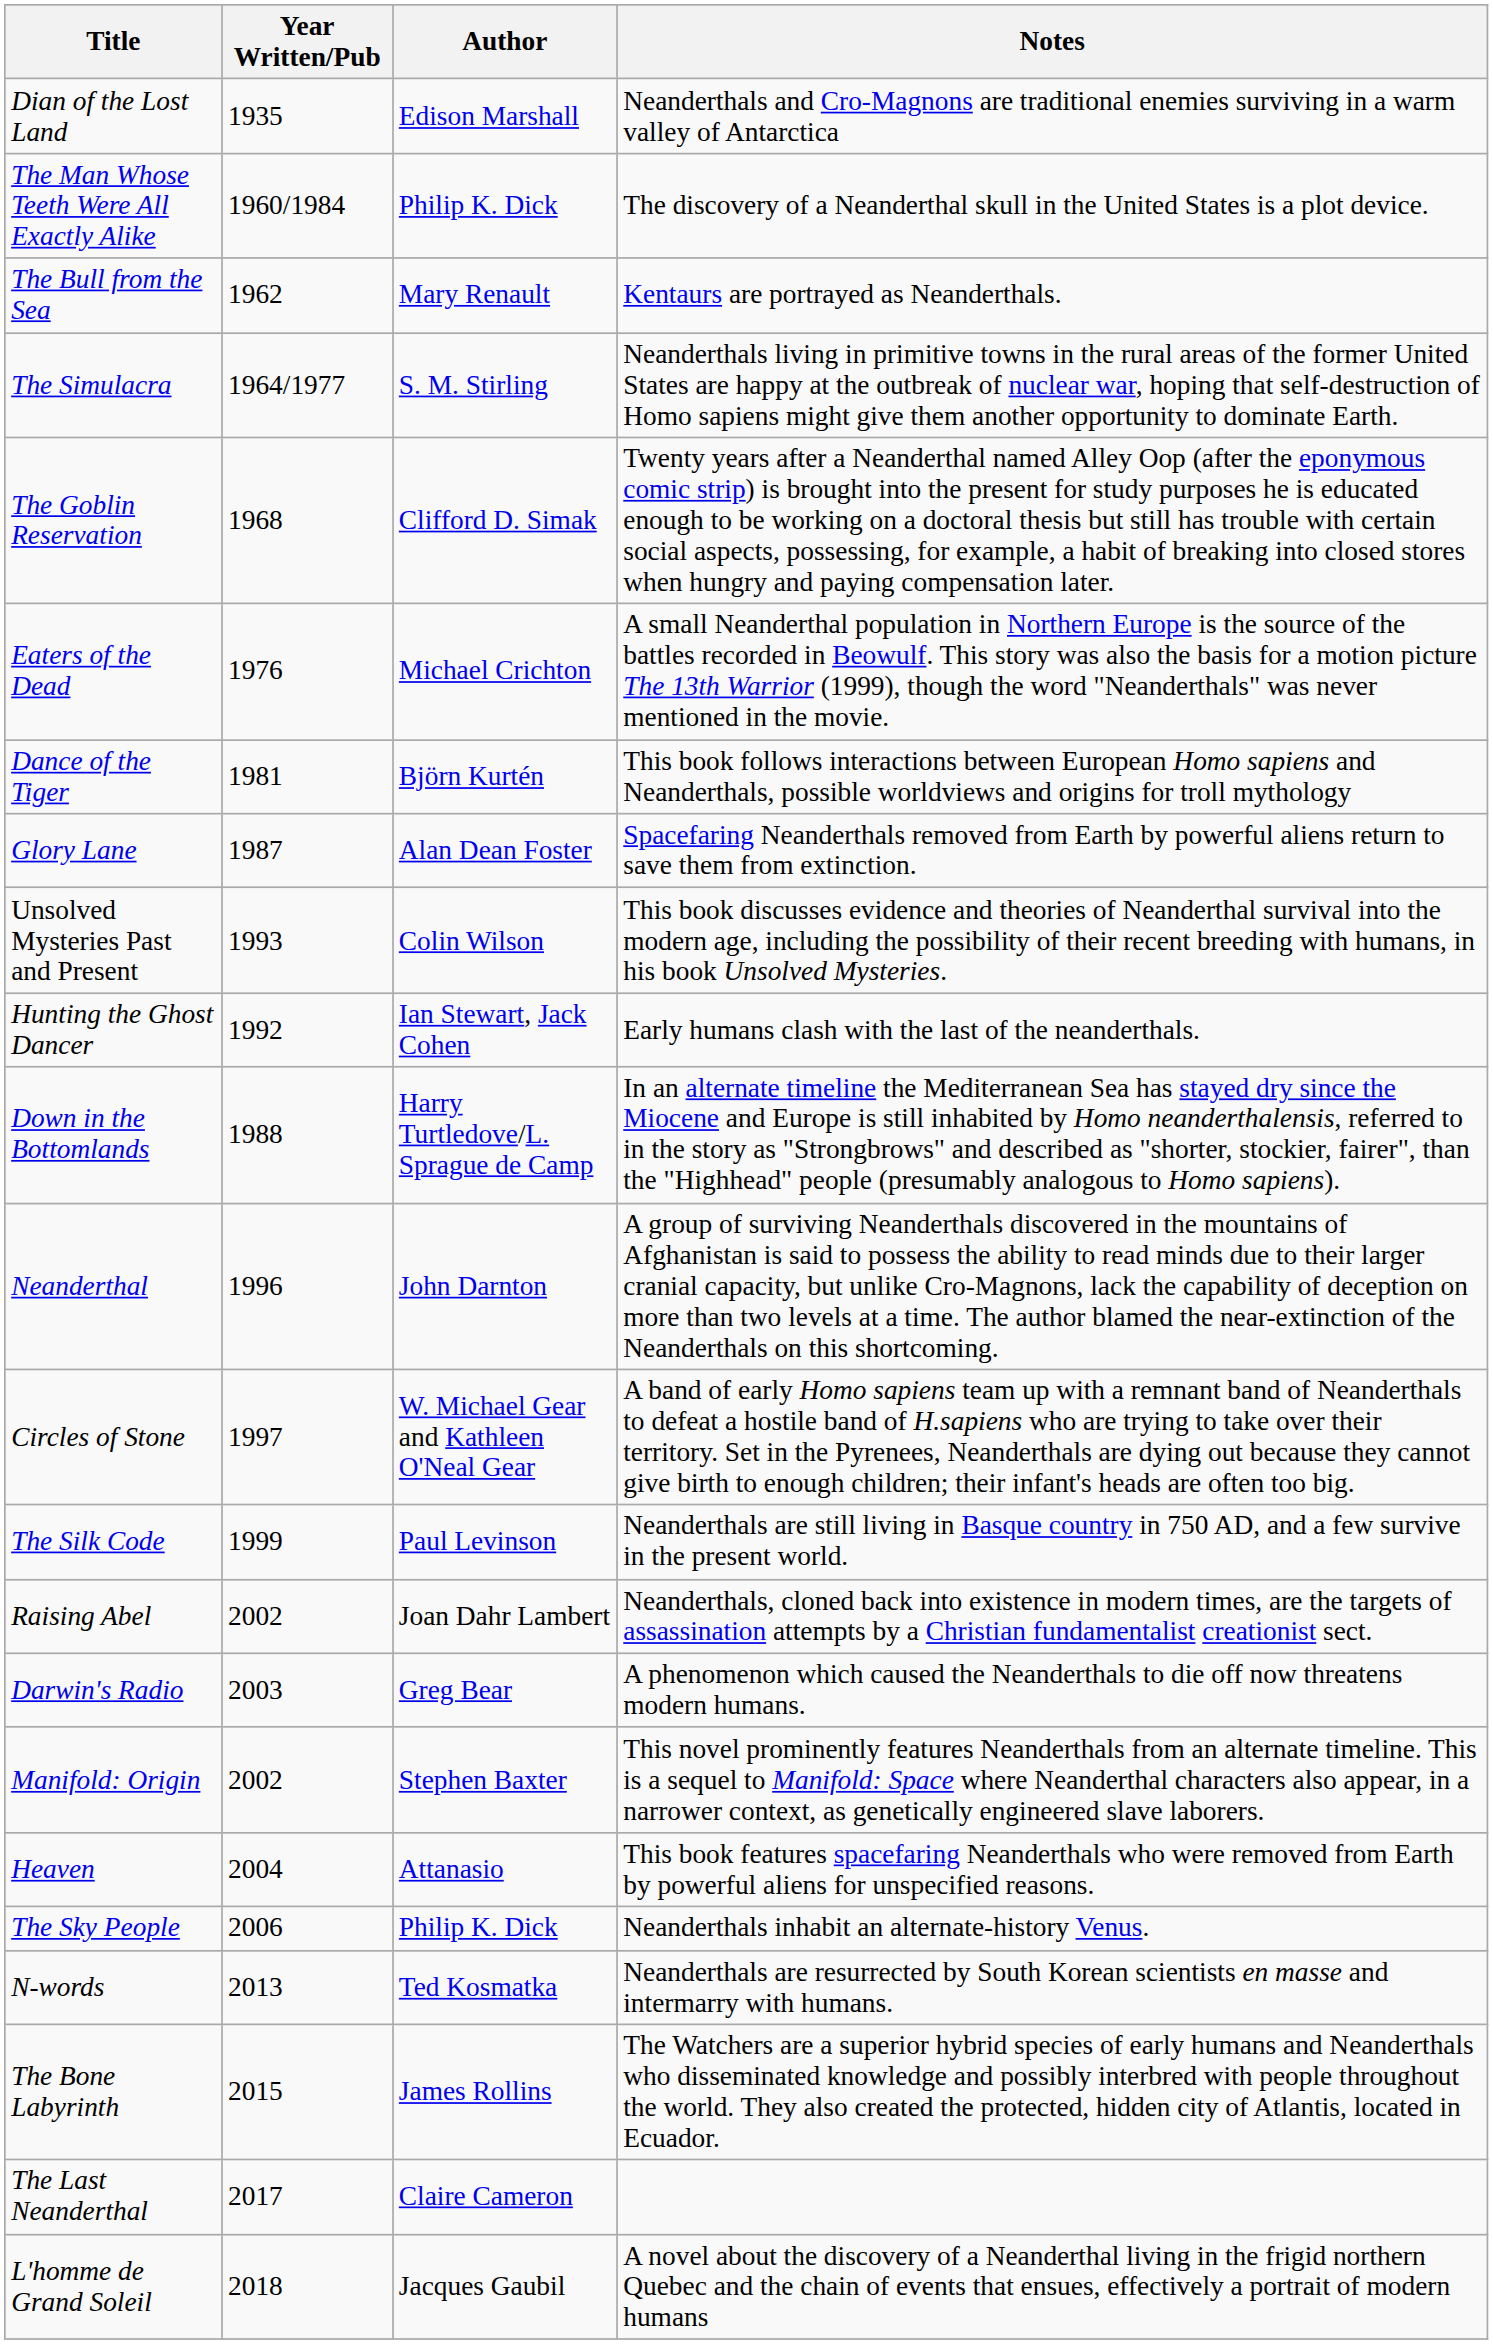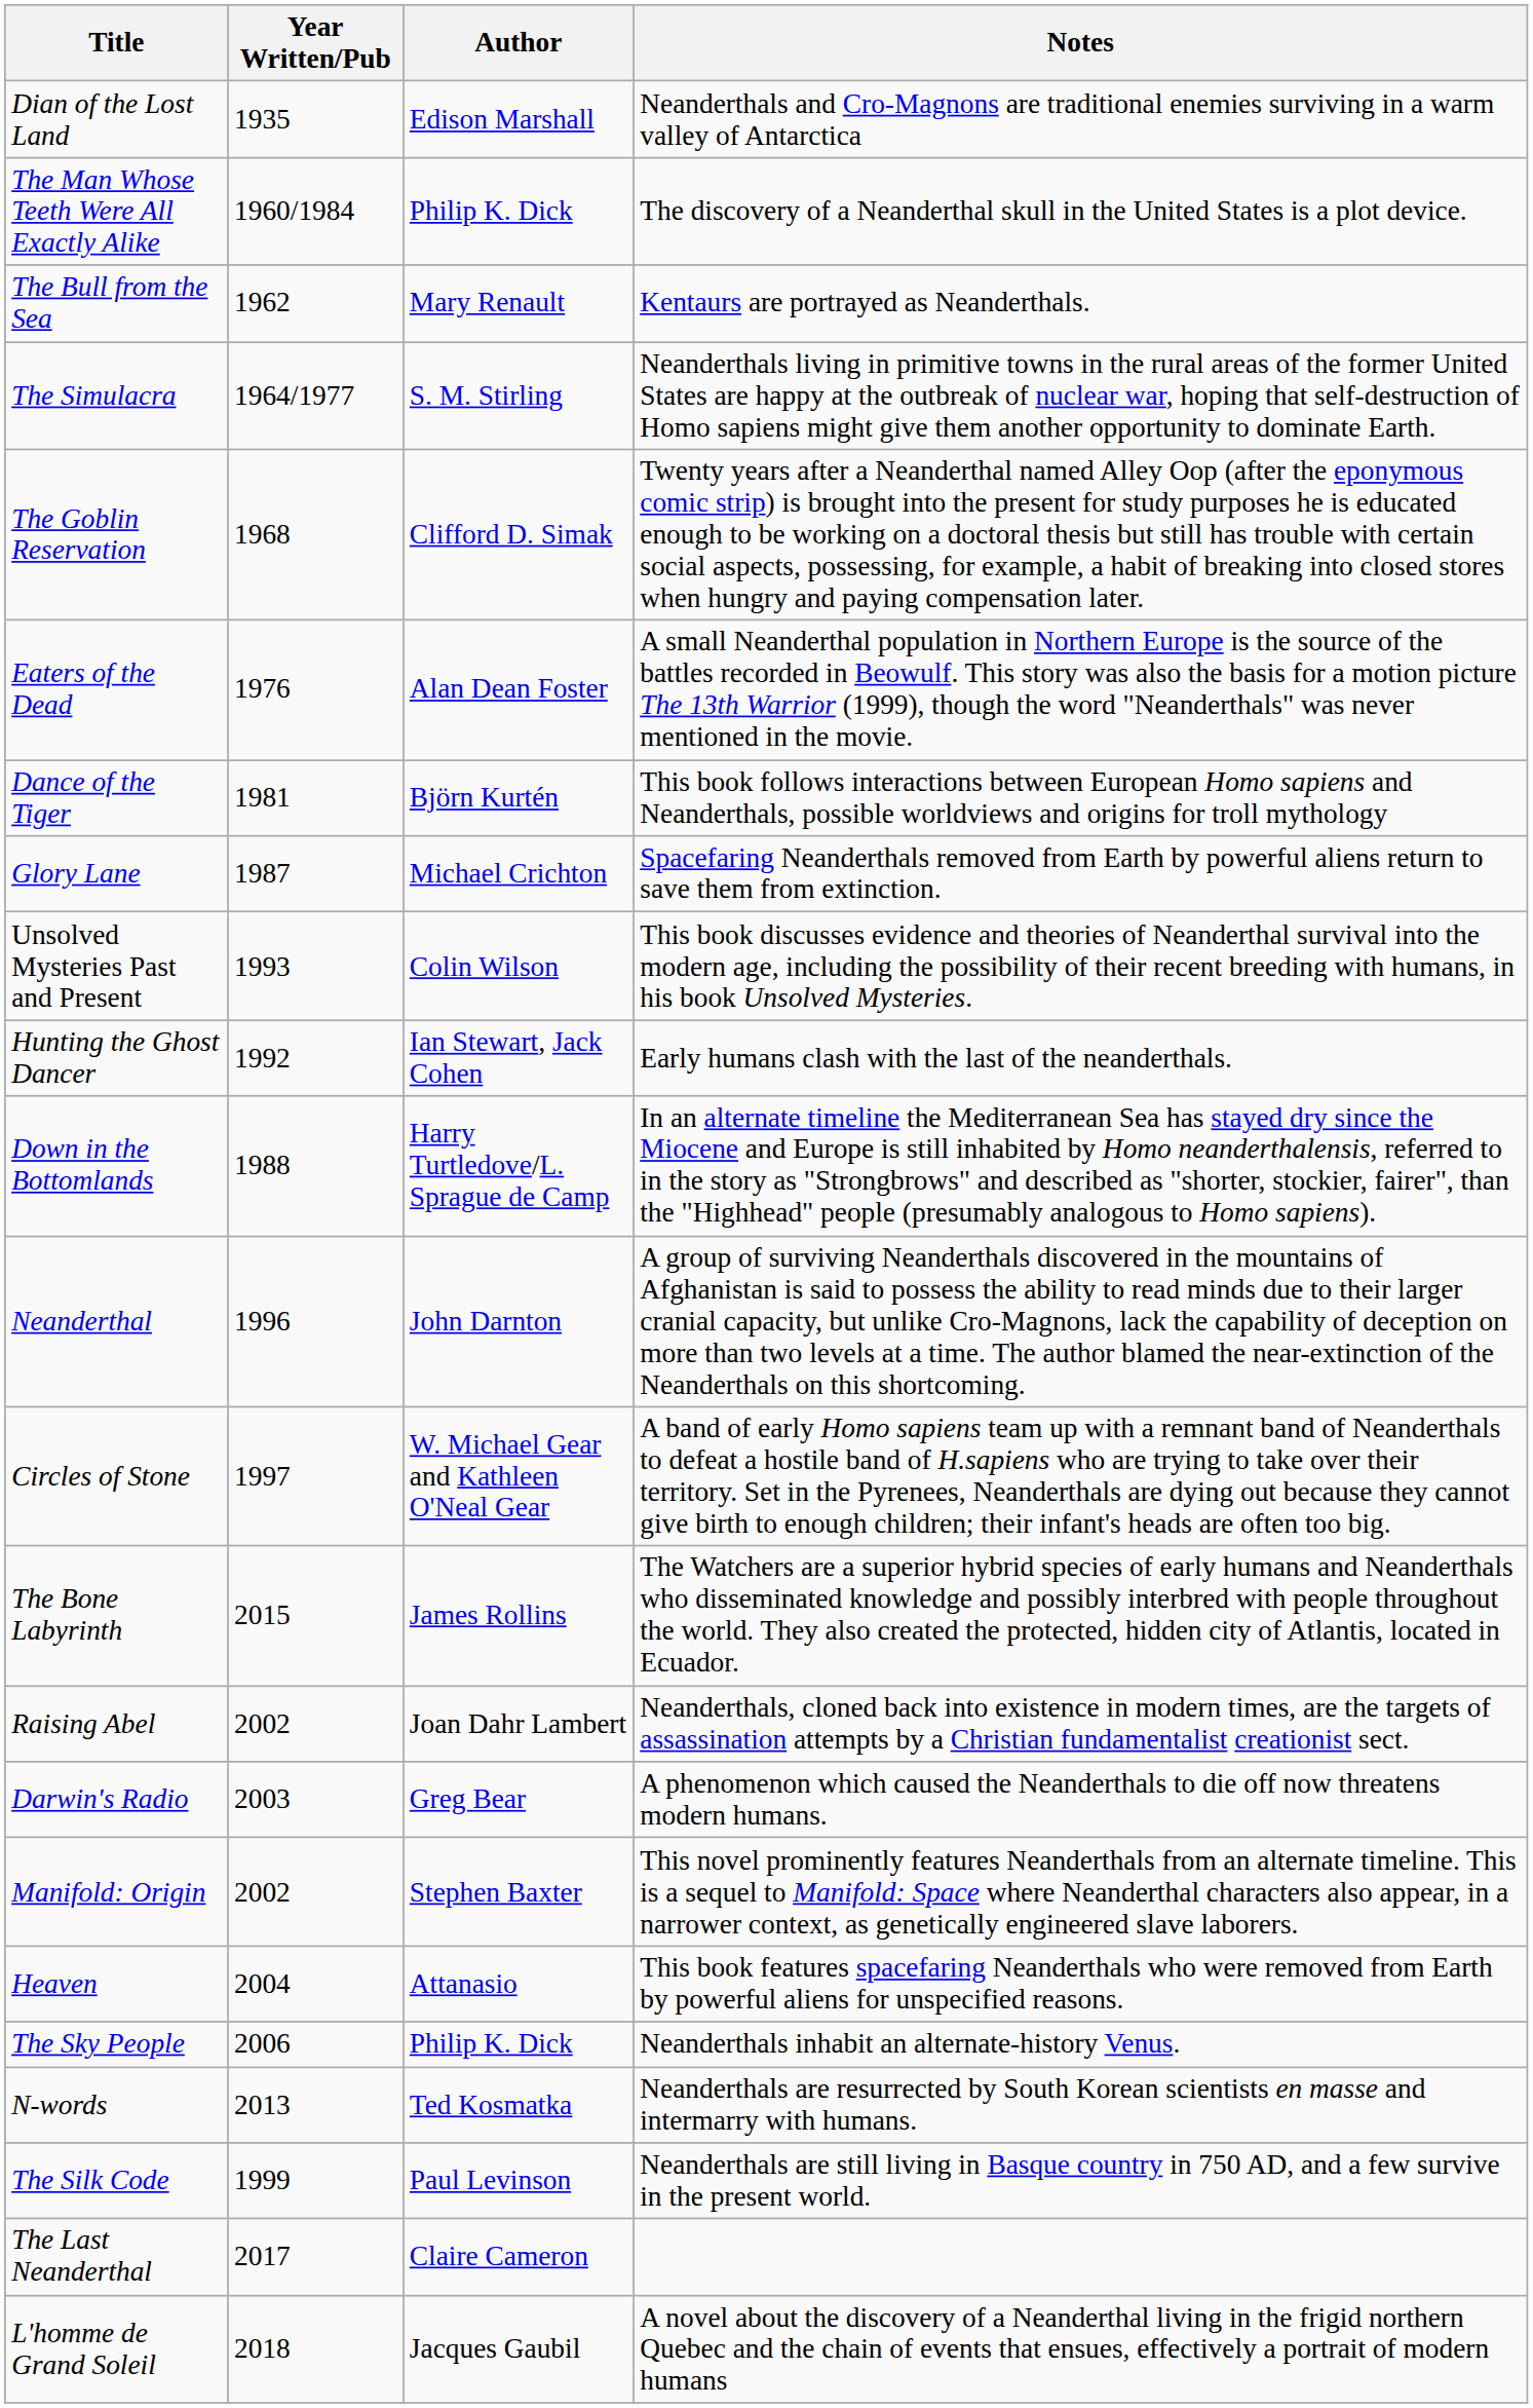Eaters of the Dead | Author: Michael Crichton -> Alan Dean Foster
Glory Lane | Author: Alan Dean Foster -> Michael Crichton
rows swapped: The Silk Code <-> The Bone Labyrinth
